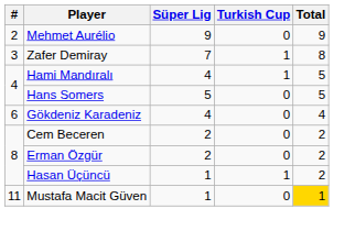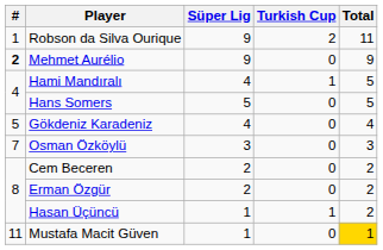+ row: 1 | Robson da Silva Ourique | 9 | 2 | 11
Mehmet Aurélio | #: normal -> bold
- row: 3 | Zafer Demiray | 7 | 1 | 8
Gökdeniz Karadeniz | #: 6 -> 5
+ row: 7 | Osman Özköylü | 3 | 0 | 3
